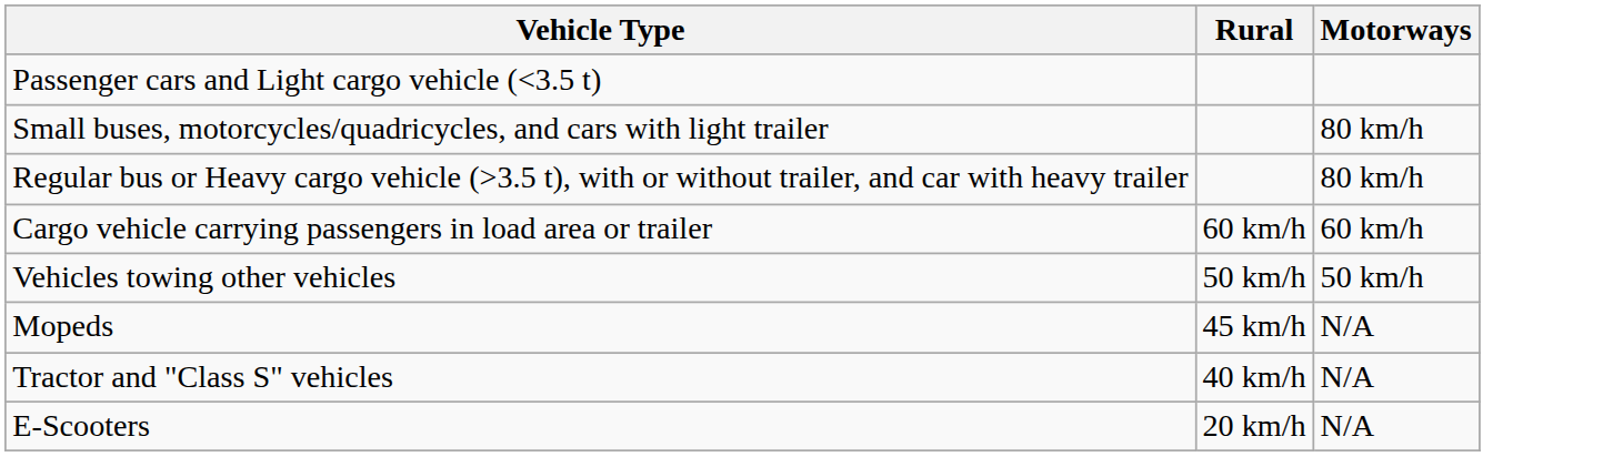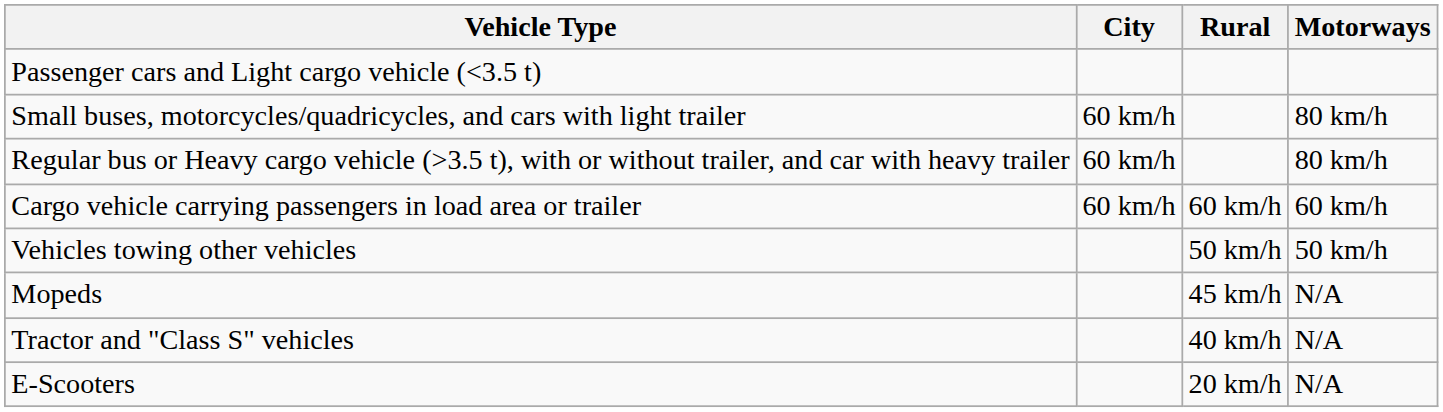+ column: City | 60 km/h | 60 km/h | 60 km/h
